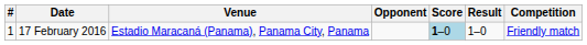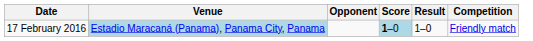- column: # | 1
17 February 2016 | Venue: no background -> lightblue background
